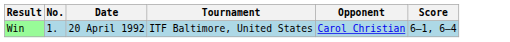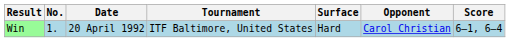+ column: Surface | Hard
